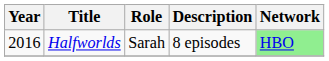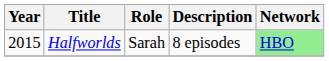Halfworlds | Year: 2016 -> 2015
